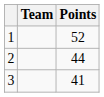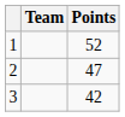2 | Points: 44 -> 47
3 | Points: 41 -> 42
